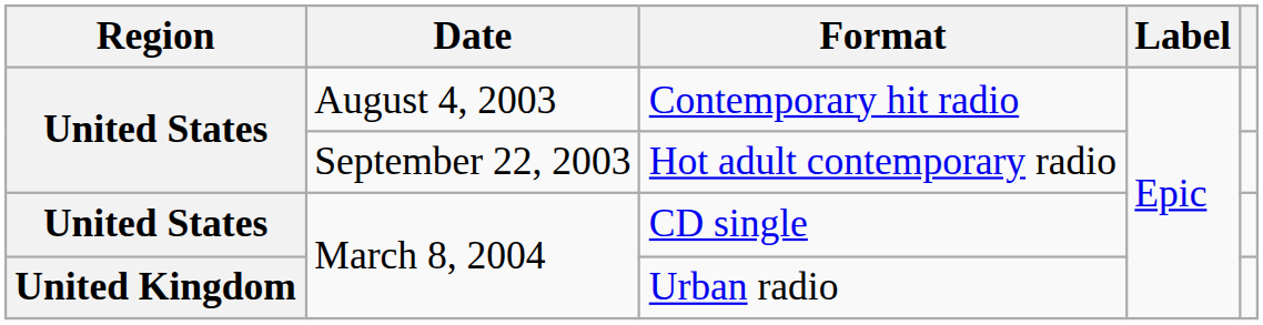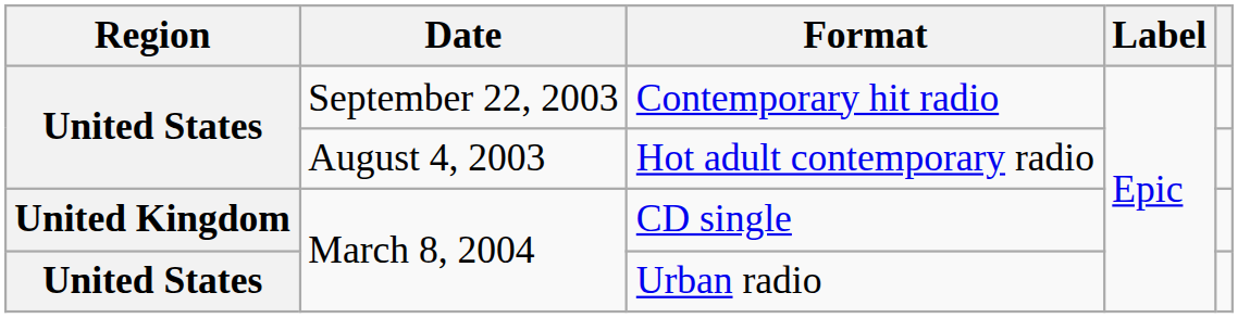Contemporary hit radio | Date: August 4, 2003 -> September 22, 2003
Hot adult contemporary radio | Date: September 22, 2003 -> August 4, 2003
CD single | Region: United States -> United Kingdom
Urban radio | Region: United Kingdom -> United States
